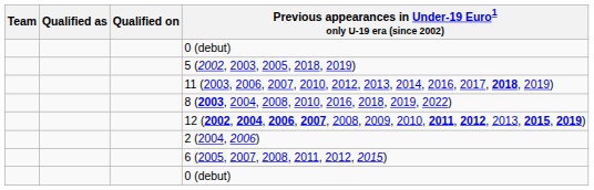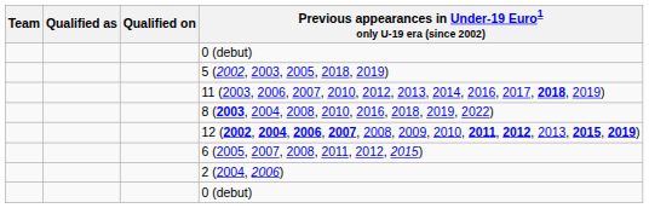rows swapped: 6 (2005, 2007, 2008, 2011, 2012, 2015) <-> 2 (2004, 2006)
